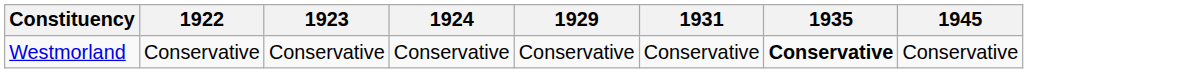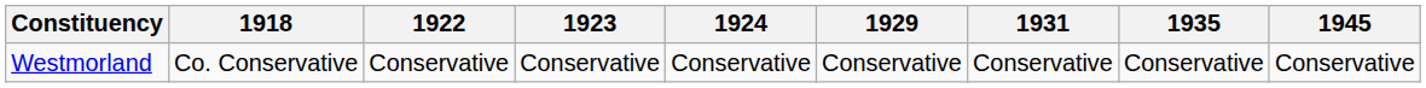+ column: 1918 | Co. Conservative
Westmorland | 1935: bold -> normal
